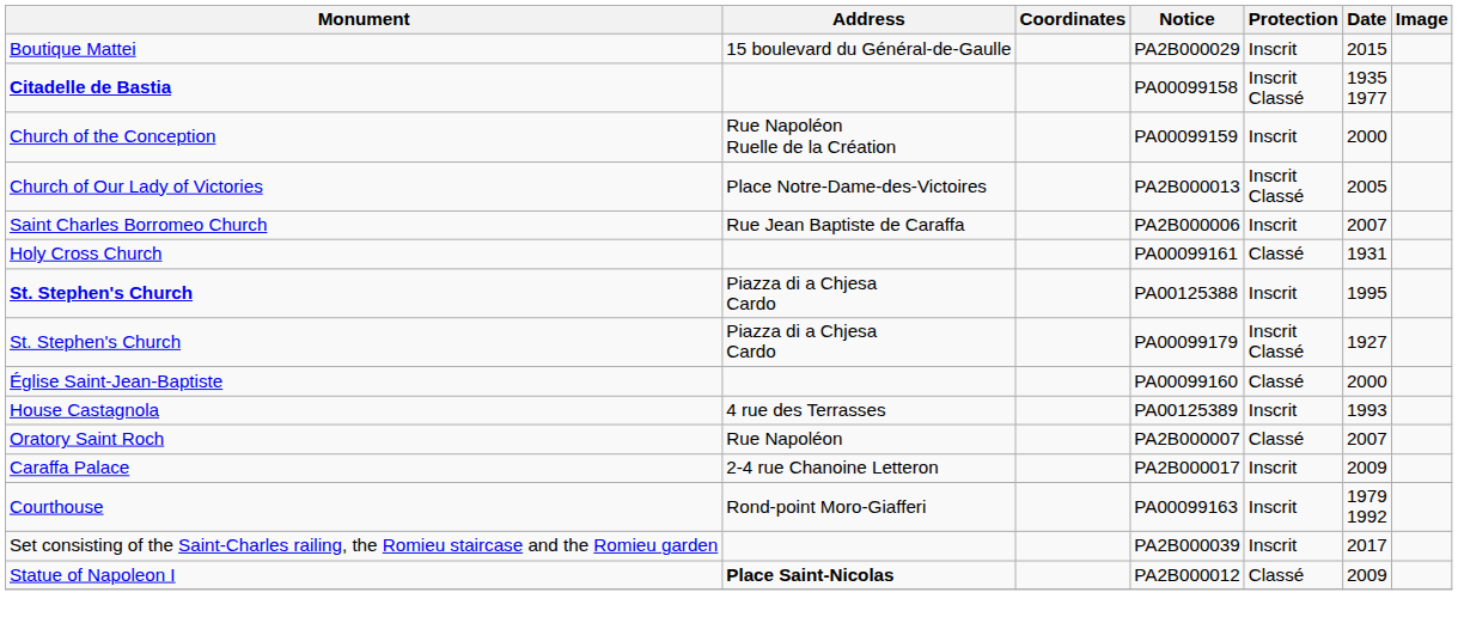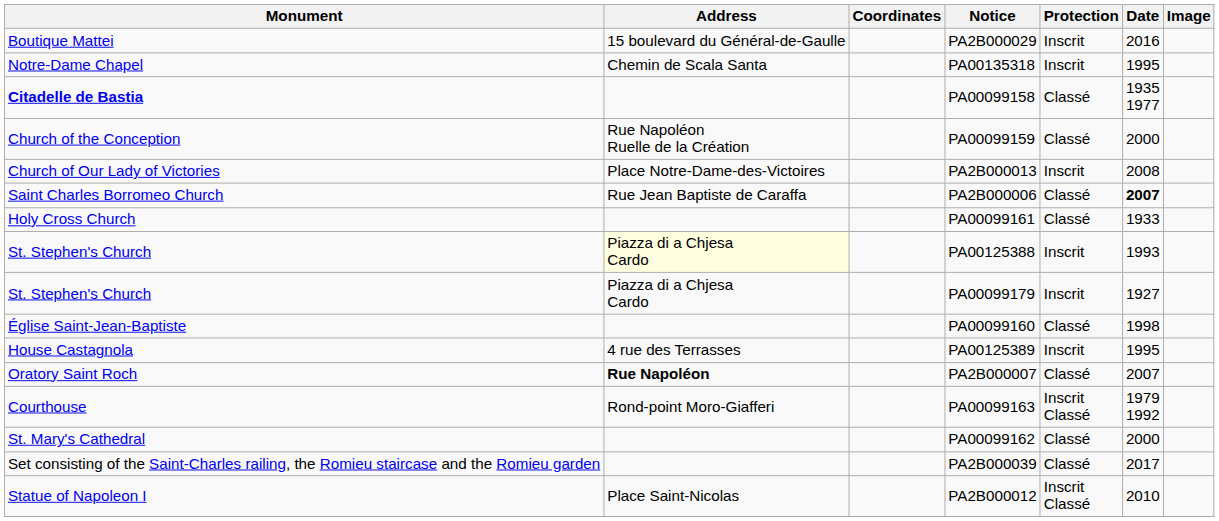PA2B000029 | Date: 2015 -> 2016
+ row: Notre-Dame Chapel | Chemin de Scala Santa | PA00135318 | Inscrit | 1995
PA00099158 | Protection: Inscrit Classé -> Classé
PA00099159 | Protection: Inscrit -> Classé
PA2B000013 | Protection: Inscrit Classé -> Inscrit
PA2B000013 | Date: 2005 -> 2008
PA2B000006 | Protection: Inscrit -> Classé
PA2B000006 | Date: normal -> bold
PA00099161 | Date: 1931 -> 1933
PA00125388 | Monument: bold -> normal
PA00125388 | Address: no background -> lightyellow background
PA00125388 | Date: 1995 -> 1993
PA00099179 | Protection: Inscrit Classé -> Inscrit
PA00099160 | Date: 2000 -> 1998
PA00125389 | Date: 1993 -> 1995
PA2B000007 | Address: normal -> bold
- row: Caraffa Palace | 2-4 rue Chanoine Letteron | PA2B000017 | Inscrit | 2009
PA00099163 | Protection: Inscrit -> Inscrit Classé
+ row: St. Mary's Cathedral | PA00099162 | Classé | 2000
PA2B000039 | Protection: Inscrit -> Classé
PA2B000012 | Address: bold -> normal
PA2B000012 | Protection: Classé -> Inscrit Classé
PA2B000012 | Date: 2009 -> 2010
